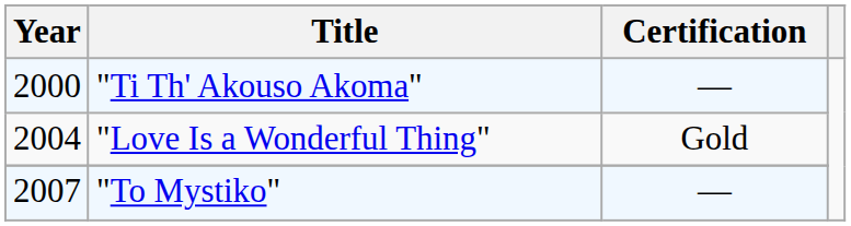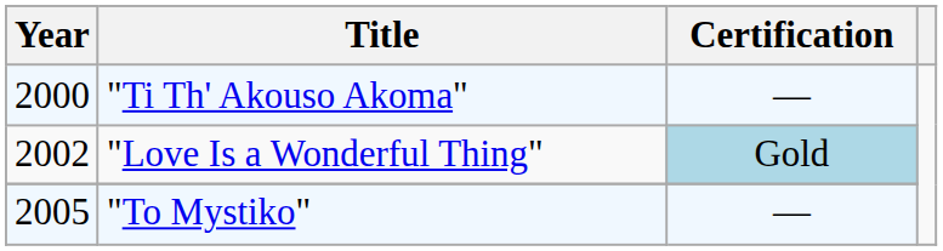"Love Is a Wonderful Thing" | Year: 2004 -> 2002
"Love Is a Wonderful Thing" | Certification: no background -> lightblue background
"To Mystiko" | Year: 2007 -> 2005
